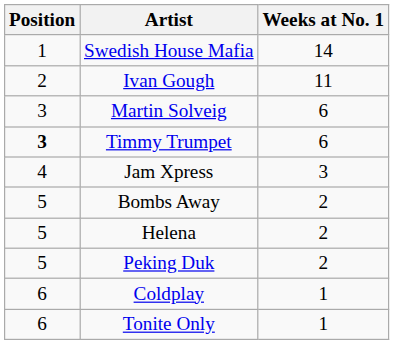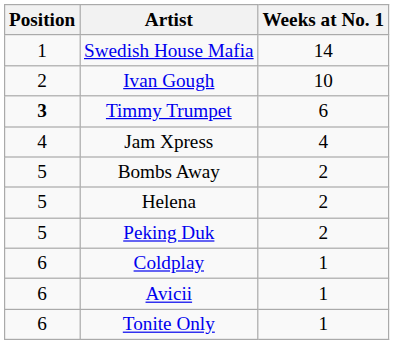Ivan Gough | Weeks at No. 1: 11 -> 10
- row: 3 | Martin Solveig | 6
Jam Xpress | Weeks at No. 1: 3 -> 4
+ row: 6 | Avicii | 1
